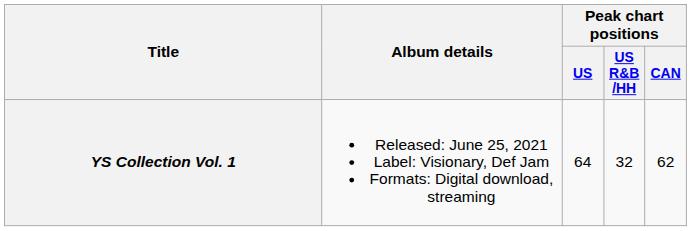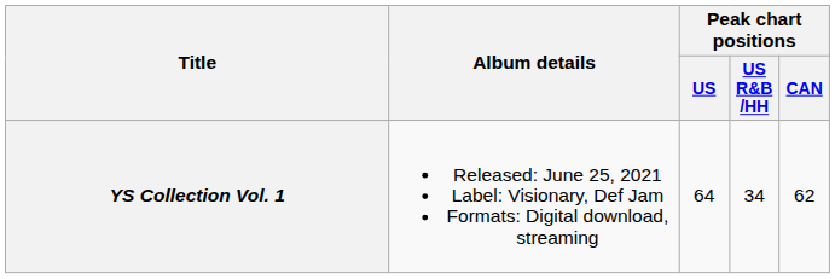YS Collection Vol. 1 | Peak chart positions / US R&B /HH: 32 -> 34
